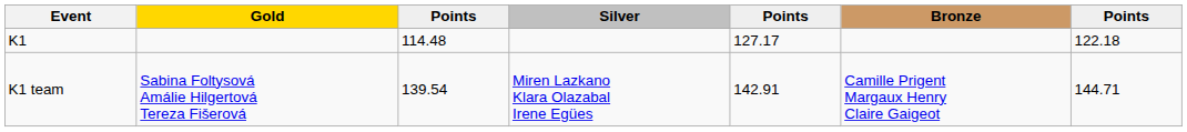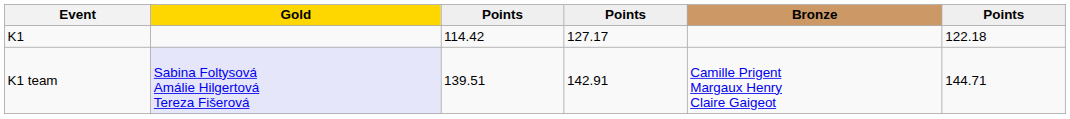- column: Silver | Miren Lazkano Klara Olazabal Irene Egües
K1 | column 3: 114.48 -> 114.42
K1 team | Gold: no background -> lavender background
K1 team | column 3: 139.54 -> 139.51
